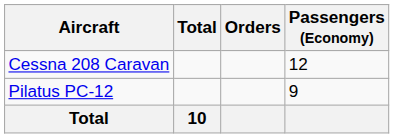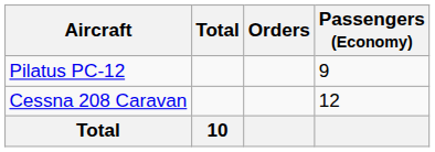rows swapped: Cessna 208 Caravan <-> Pilatus PC-12
